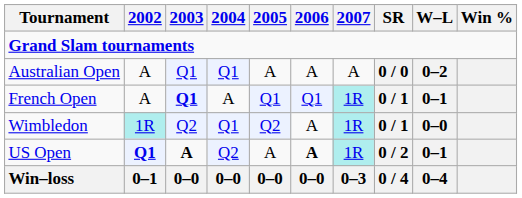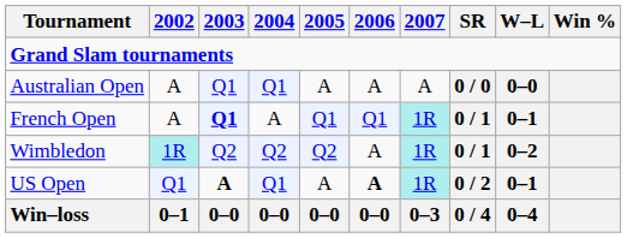Australian Open | W–L: 0–2 -> 0–0
Wimbledon | 2004: Q1 -> Q2
Wimbledon | W–L: 0–0 -> 0–2
US Open | 2002: bold -> normal
US Open | 2004: Q2 -> Q1
